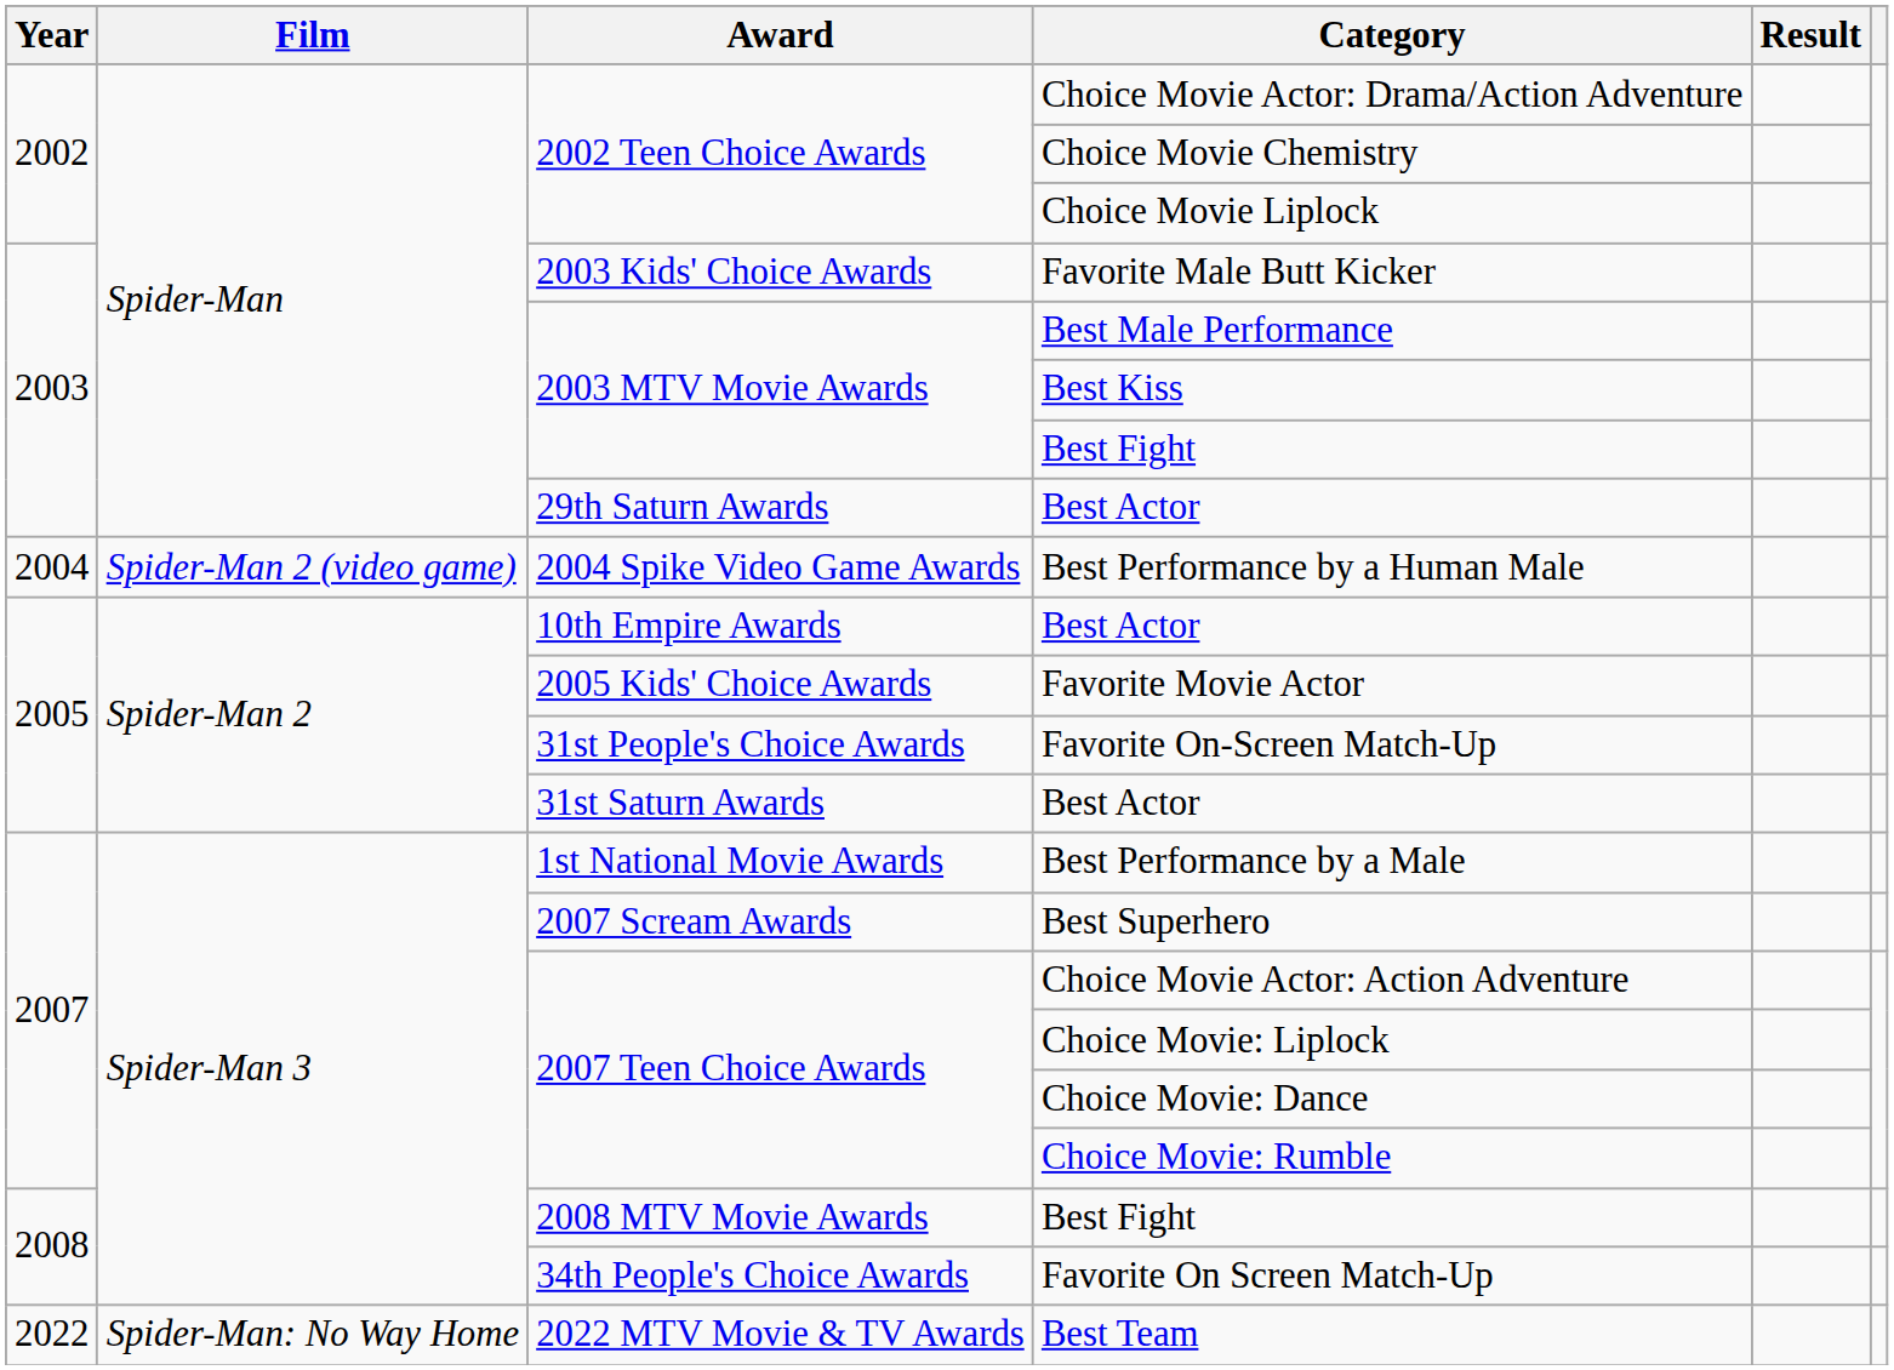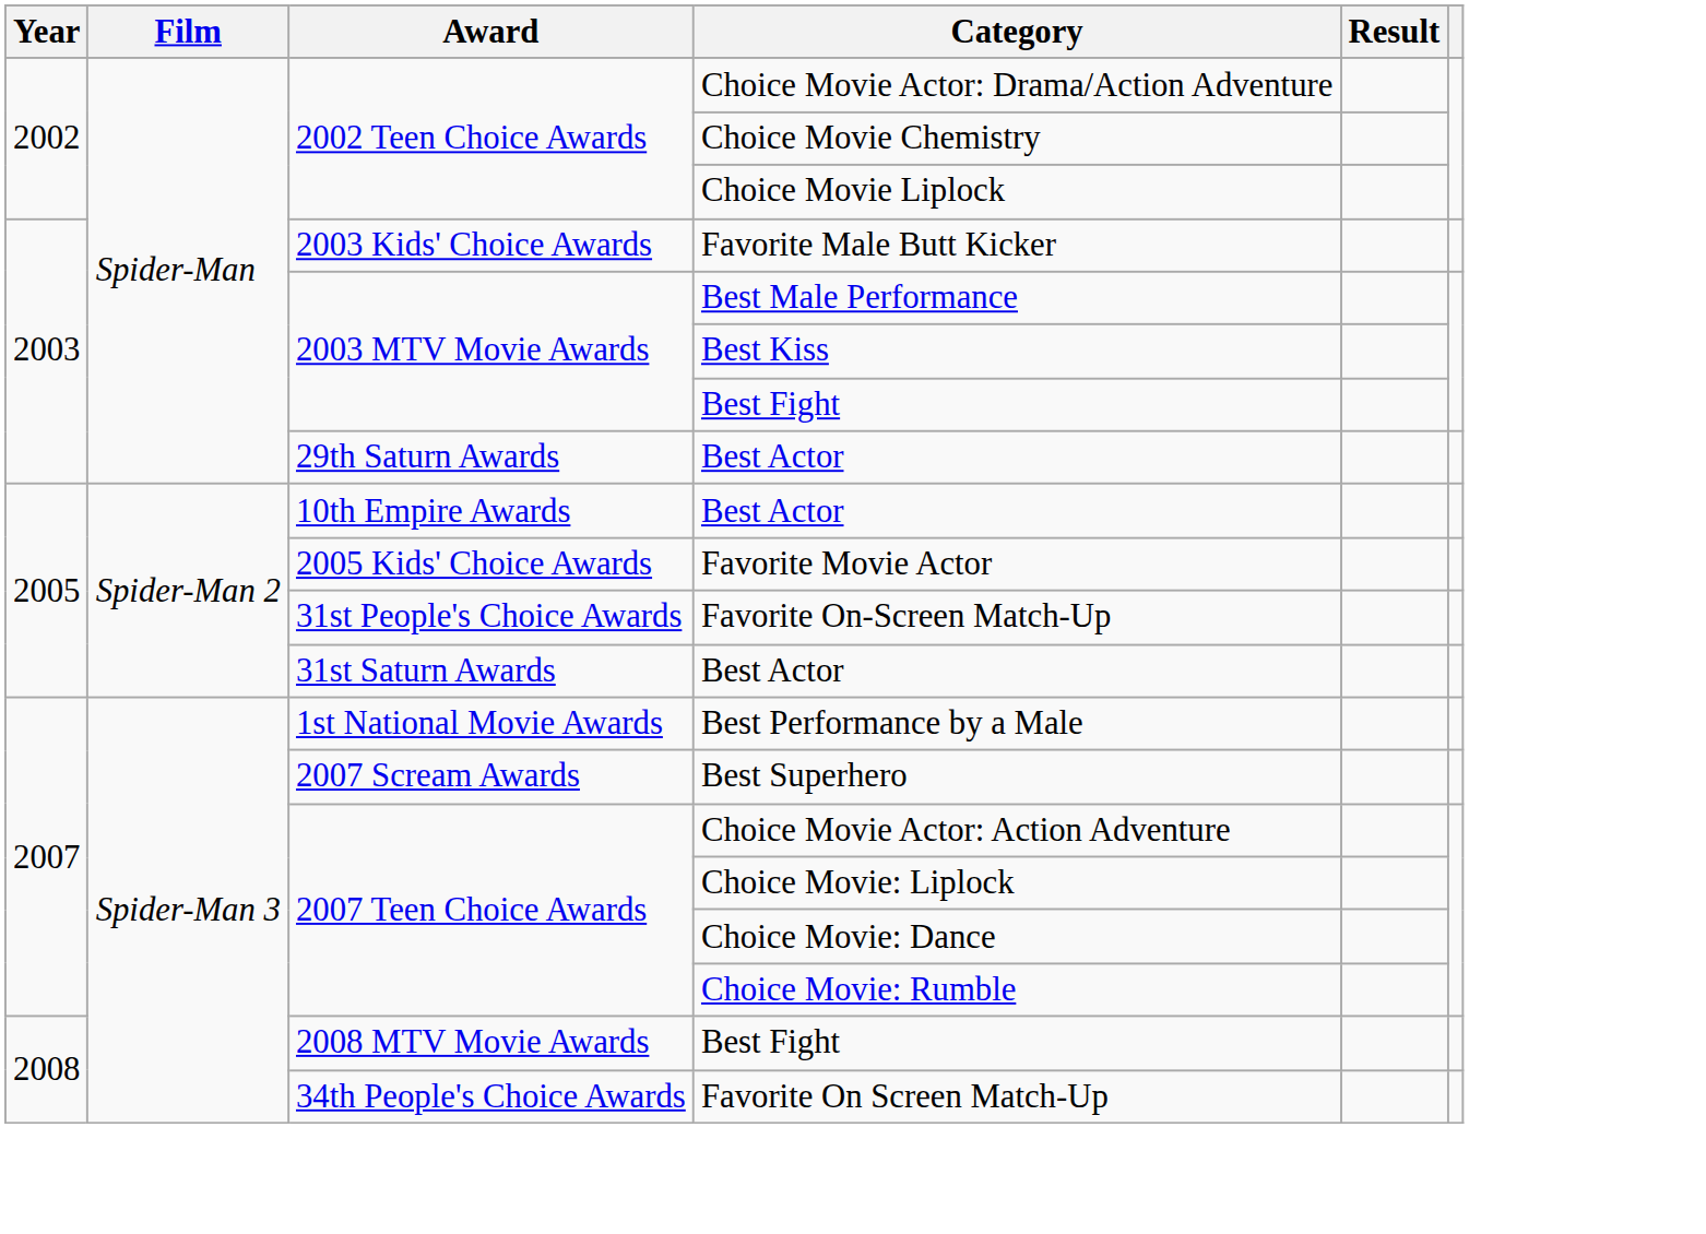- row: 2004 | Spider-Man 2 (video game) | 2004 Spike Video Game Awards | Best Performance by a Human Male
- row: 2022 | Spider-Man: No Way Home | 2022 MTV Movie & TV Awards | Best Team
